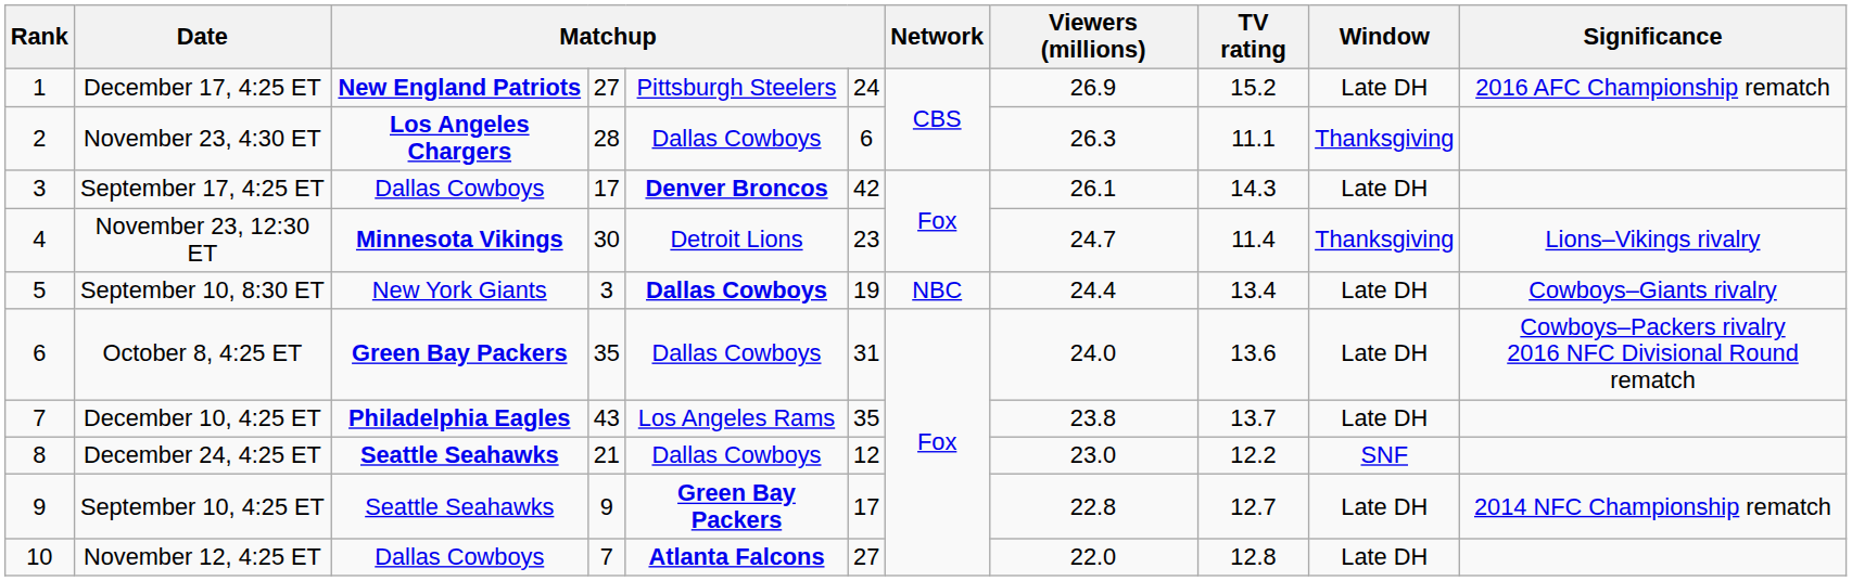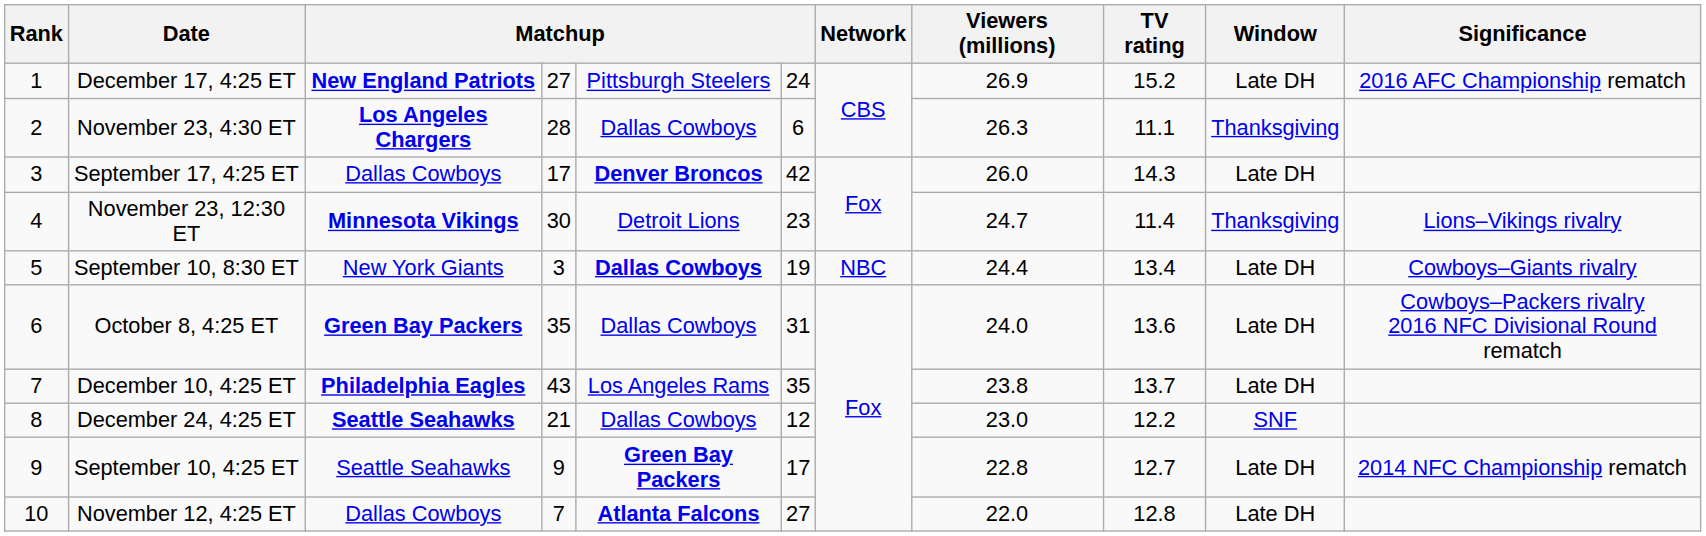September 17, 4:25 ET | Viewers (millions): 26.1 -> 26.0
